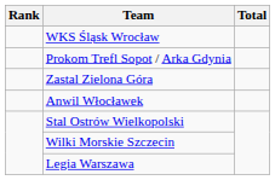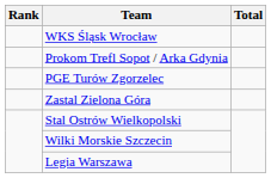+ row: PGE Turów Zgorzelec
- row: Anwil Włocławek
